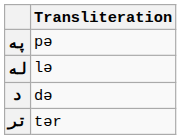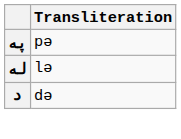- row: تر | tər
